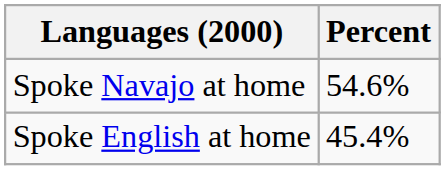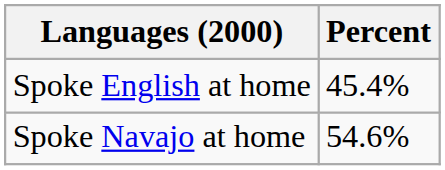rows swapped: Spoke Navajo at home <-> Spoke English at home
